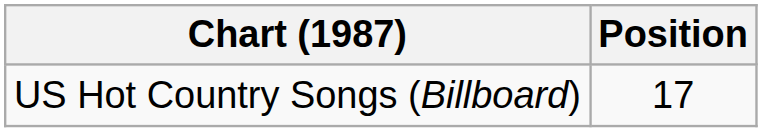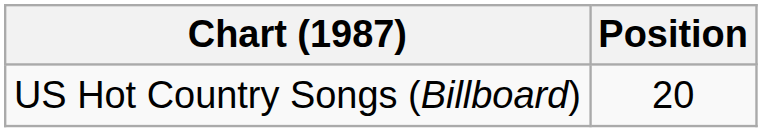US Hot Country Songs (Billboard) | Position: 17 -> 20
